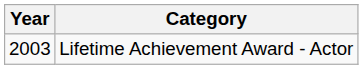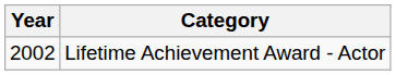Lifetime Achievement Award - Actor | Year: 2003 -> 2002
